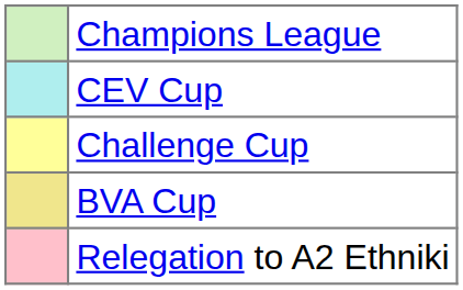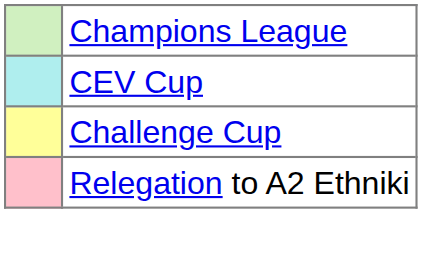- row: BVA Cup
